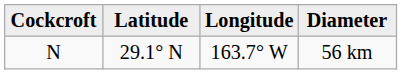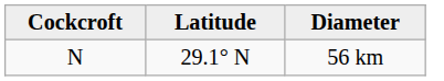- column: Longitude | 163.7° W
